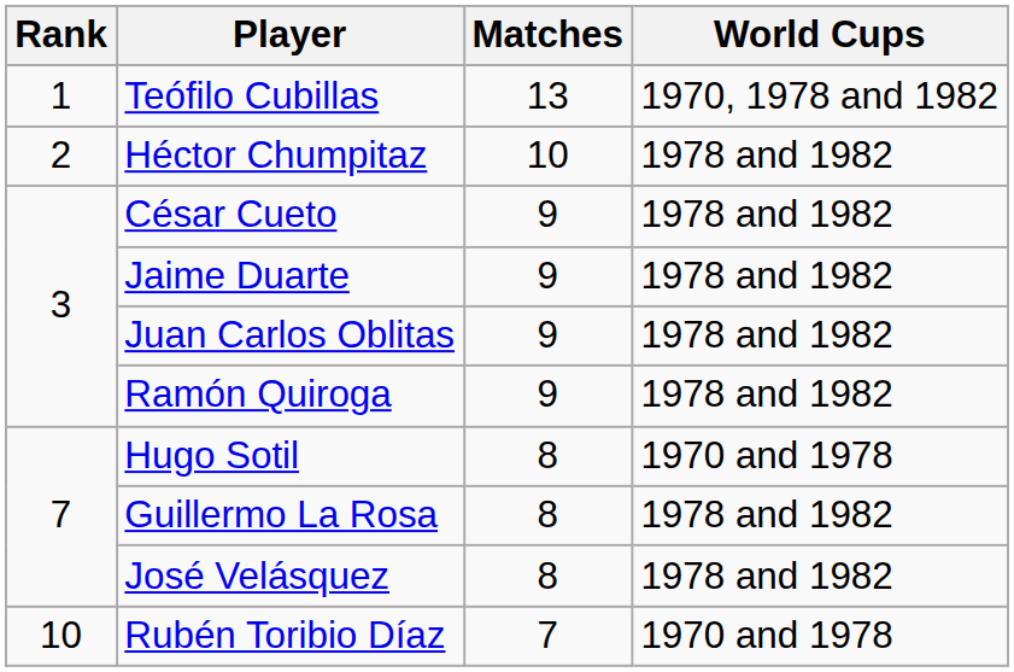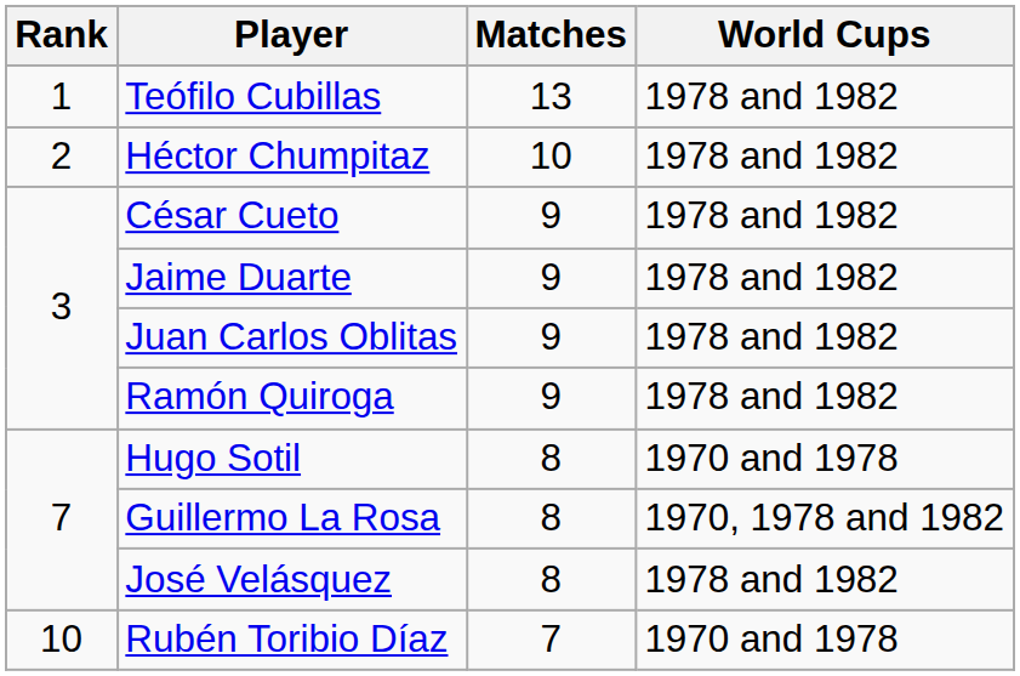Teófilo Cubillas | World Cups: 1970, 1978 and 1982 -> 1978 and 1982
Guillermo La Rosa | World Cups: 1978 and 1982 -> 1970, 1978 and 1982
